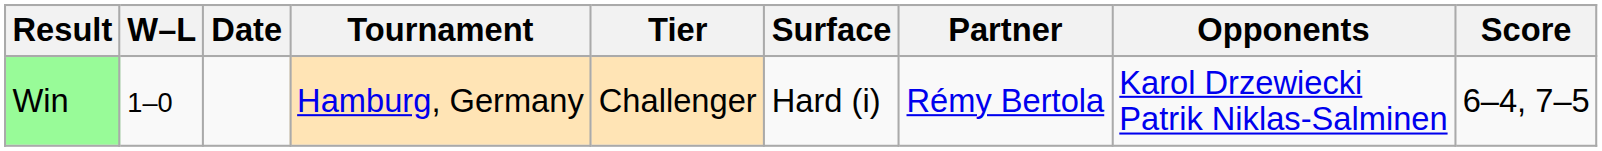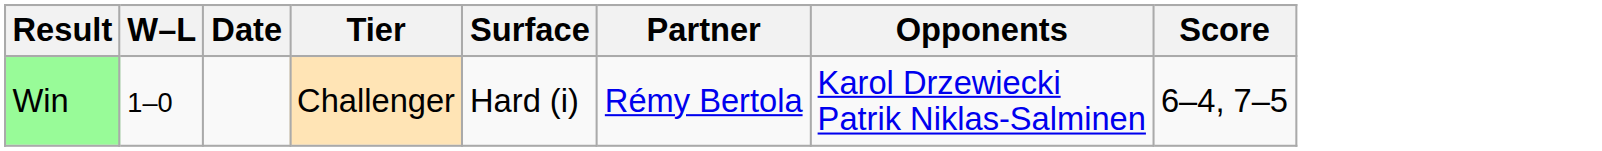- column: Tournament | Hamburg, Germany
